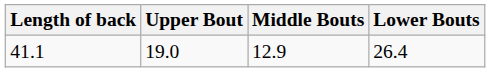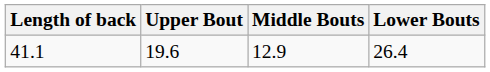41.1 | Upper Bout: 19.0 -> 19.6
